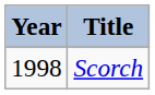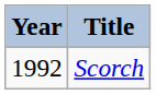Scorch | Year: 1998 -> 1992
